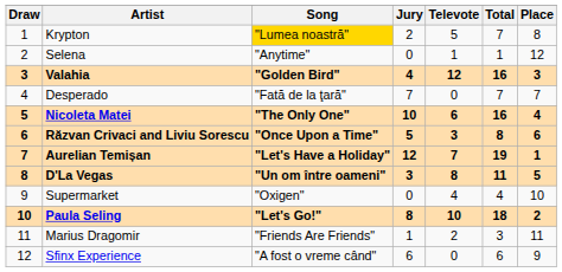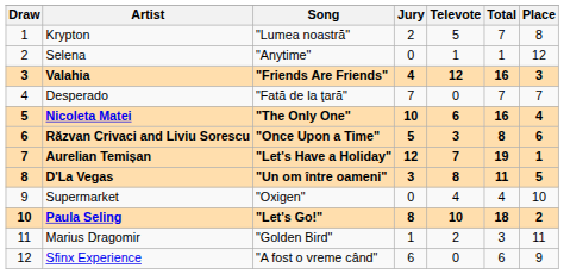Krypton | Song: gold background -> no background
Valahia | Song: "Golden Bird" -> "Friends Are Friends"
Marius Dragomir | Song: "Friends Are Friends" -> "Golden Bird"
